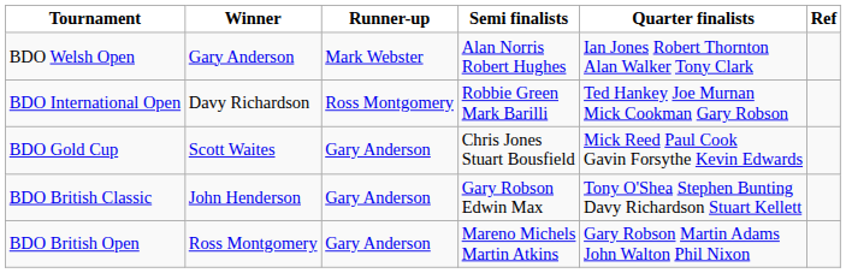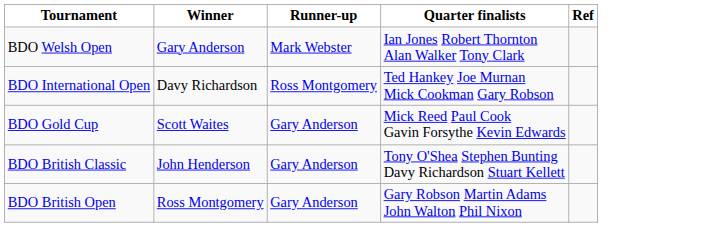- column: Semi finalists | Alan Norris Robert Hughes | Robbie Green Mark Barilli | Chris Jones Stuart Bousfield | Gary Robson Edwin Max | Mareno Michels Martin Atkins
